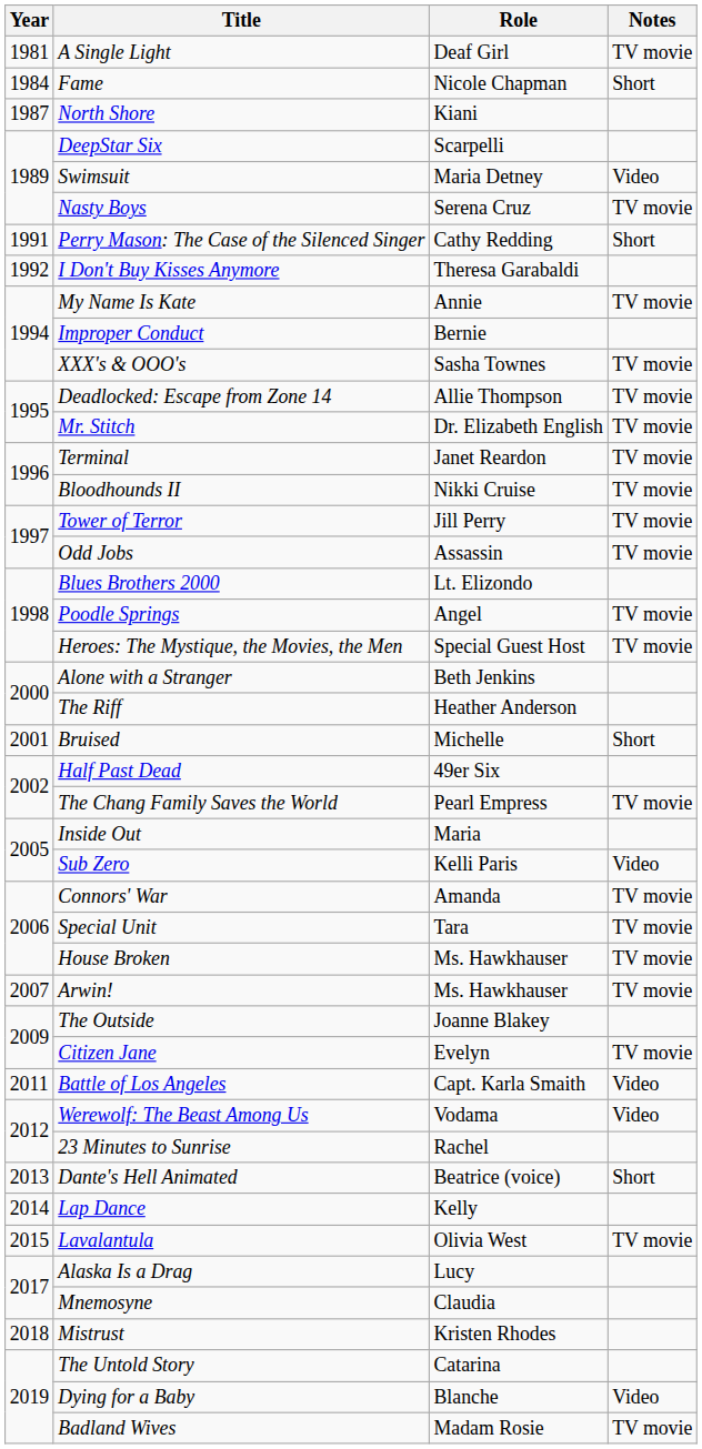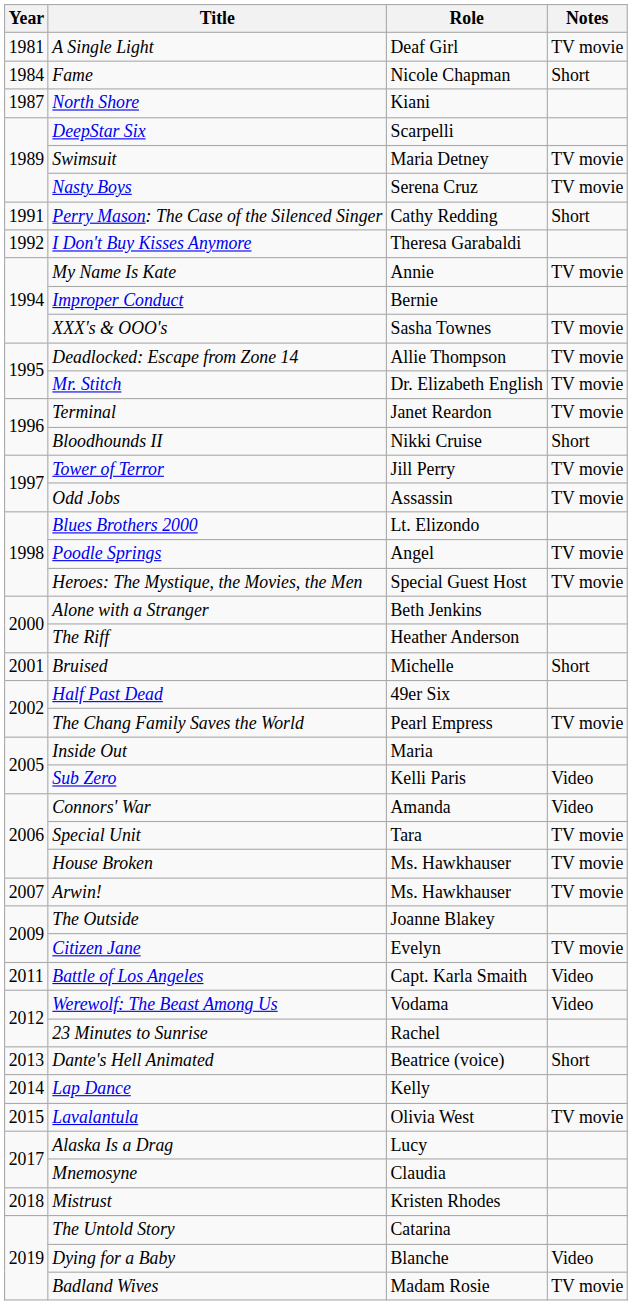Swimsuit | Notes: Video -> TV movie
Bloodhounds II | Notes: TV movie -> Short
Connors' War | Notes: TV movie -> Video
